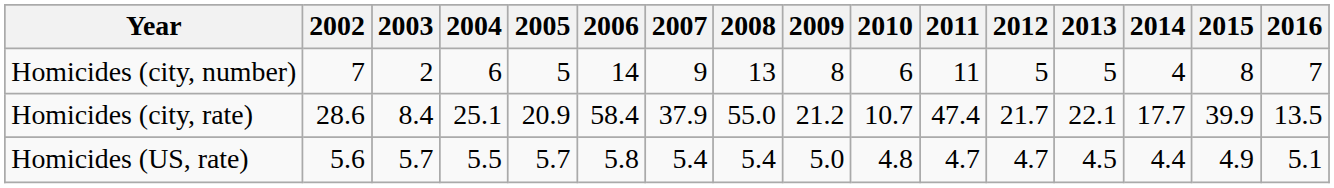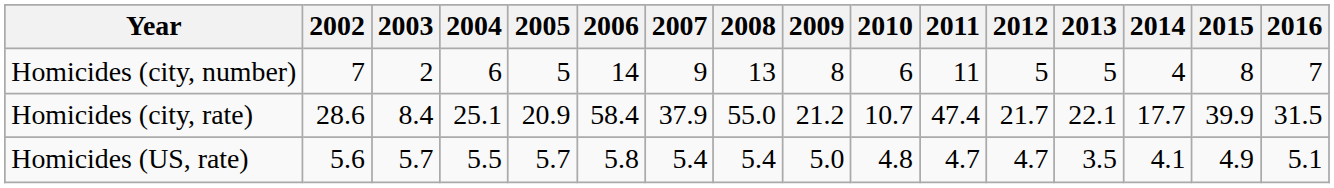Homicides (city, rate) | 2016: 13.5 -> 31.5
Homicides (US, rate) | 2013: 4.5 -> 3.5
Homicides (US, rate) | 2014: 4.4 -> 4.1
